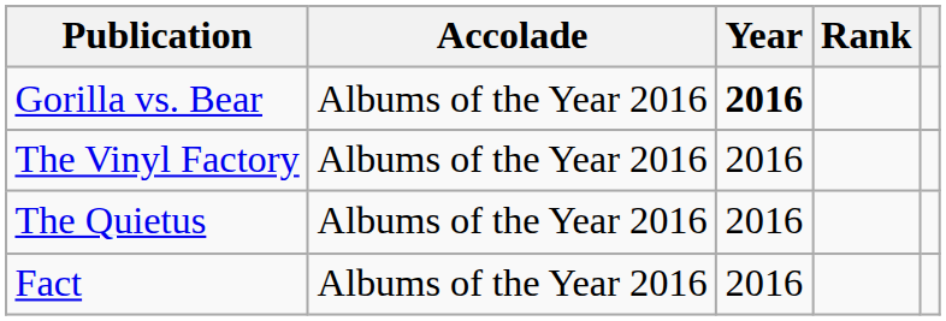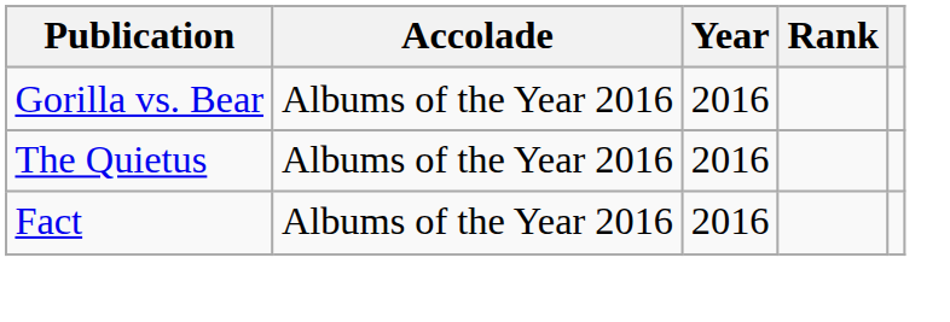Gorilla vs. Bear | Year: bold -> normal
- row: The Vinyl Factory | Albums of the Year 2016 | 2016
